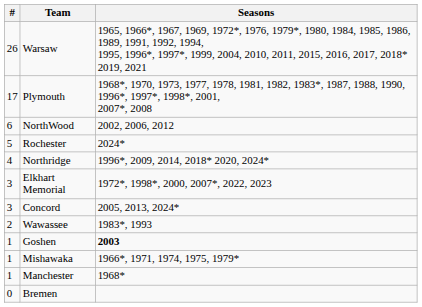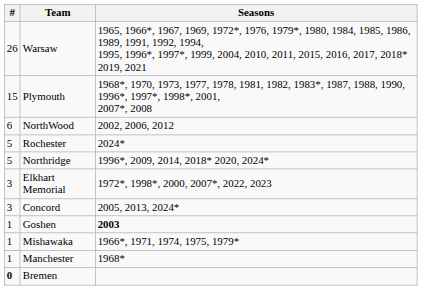Plymouth | #: 17 -> 15
Northridge | #: 4 -> 5
- row: 2 | Wawassee | 1983*, 1993
Bremen | #: normal -> bold
